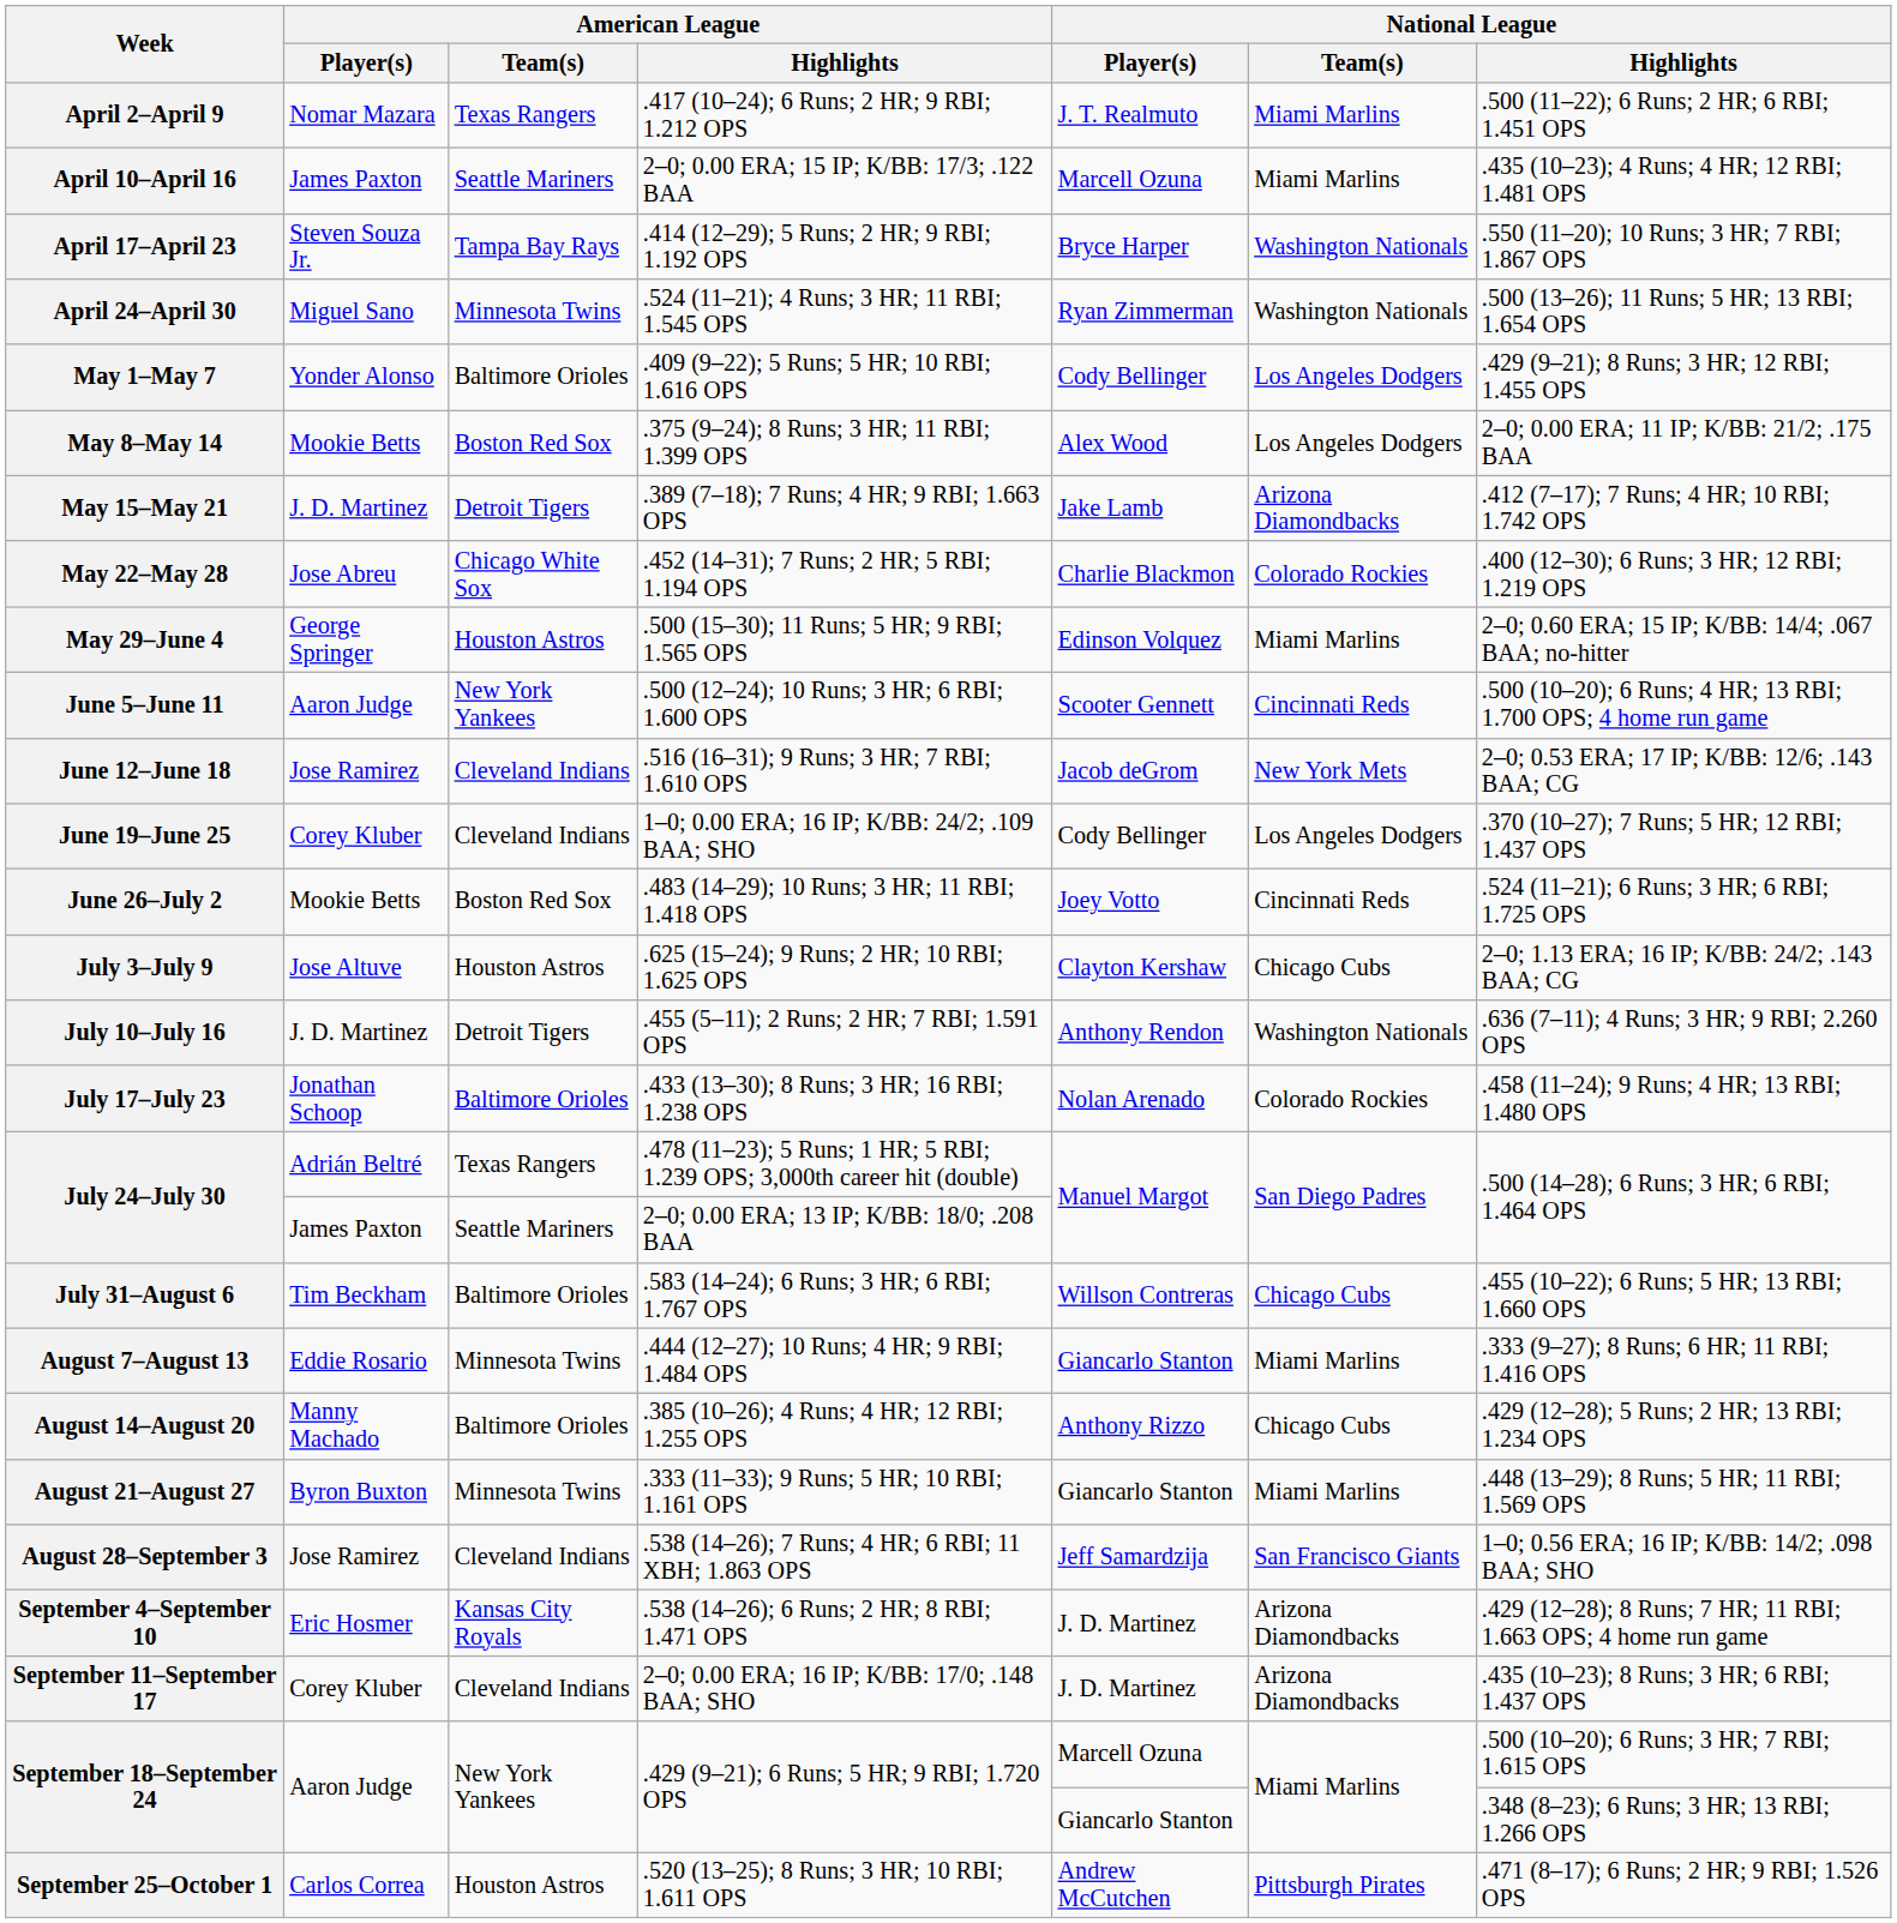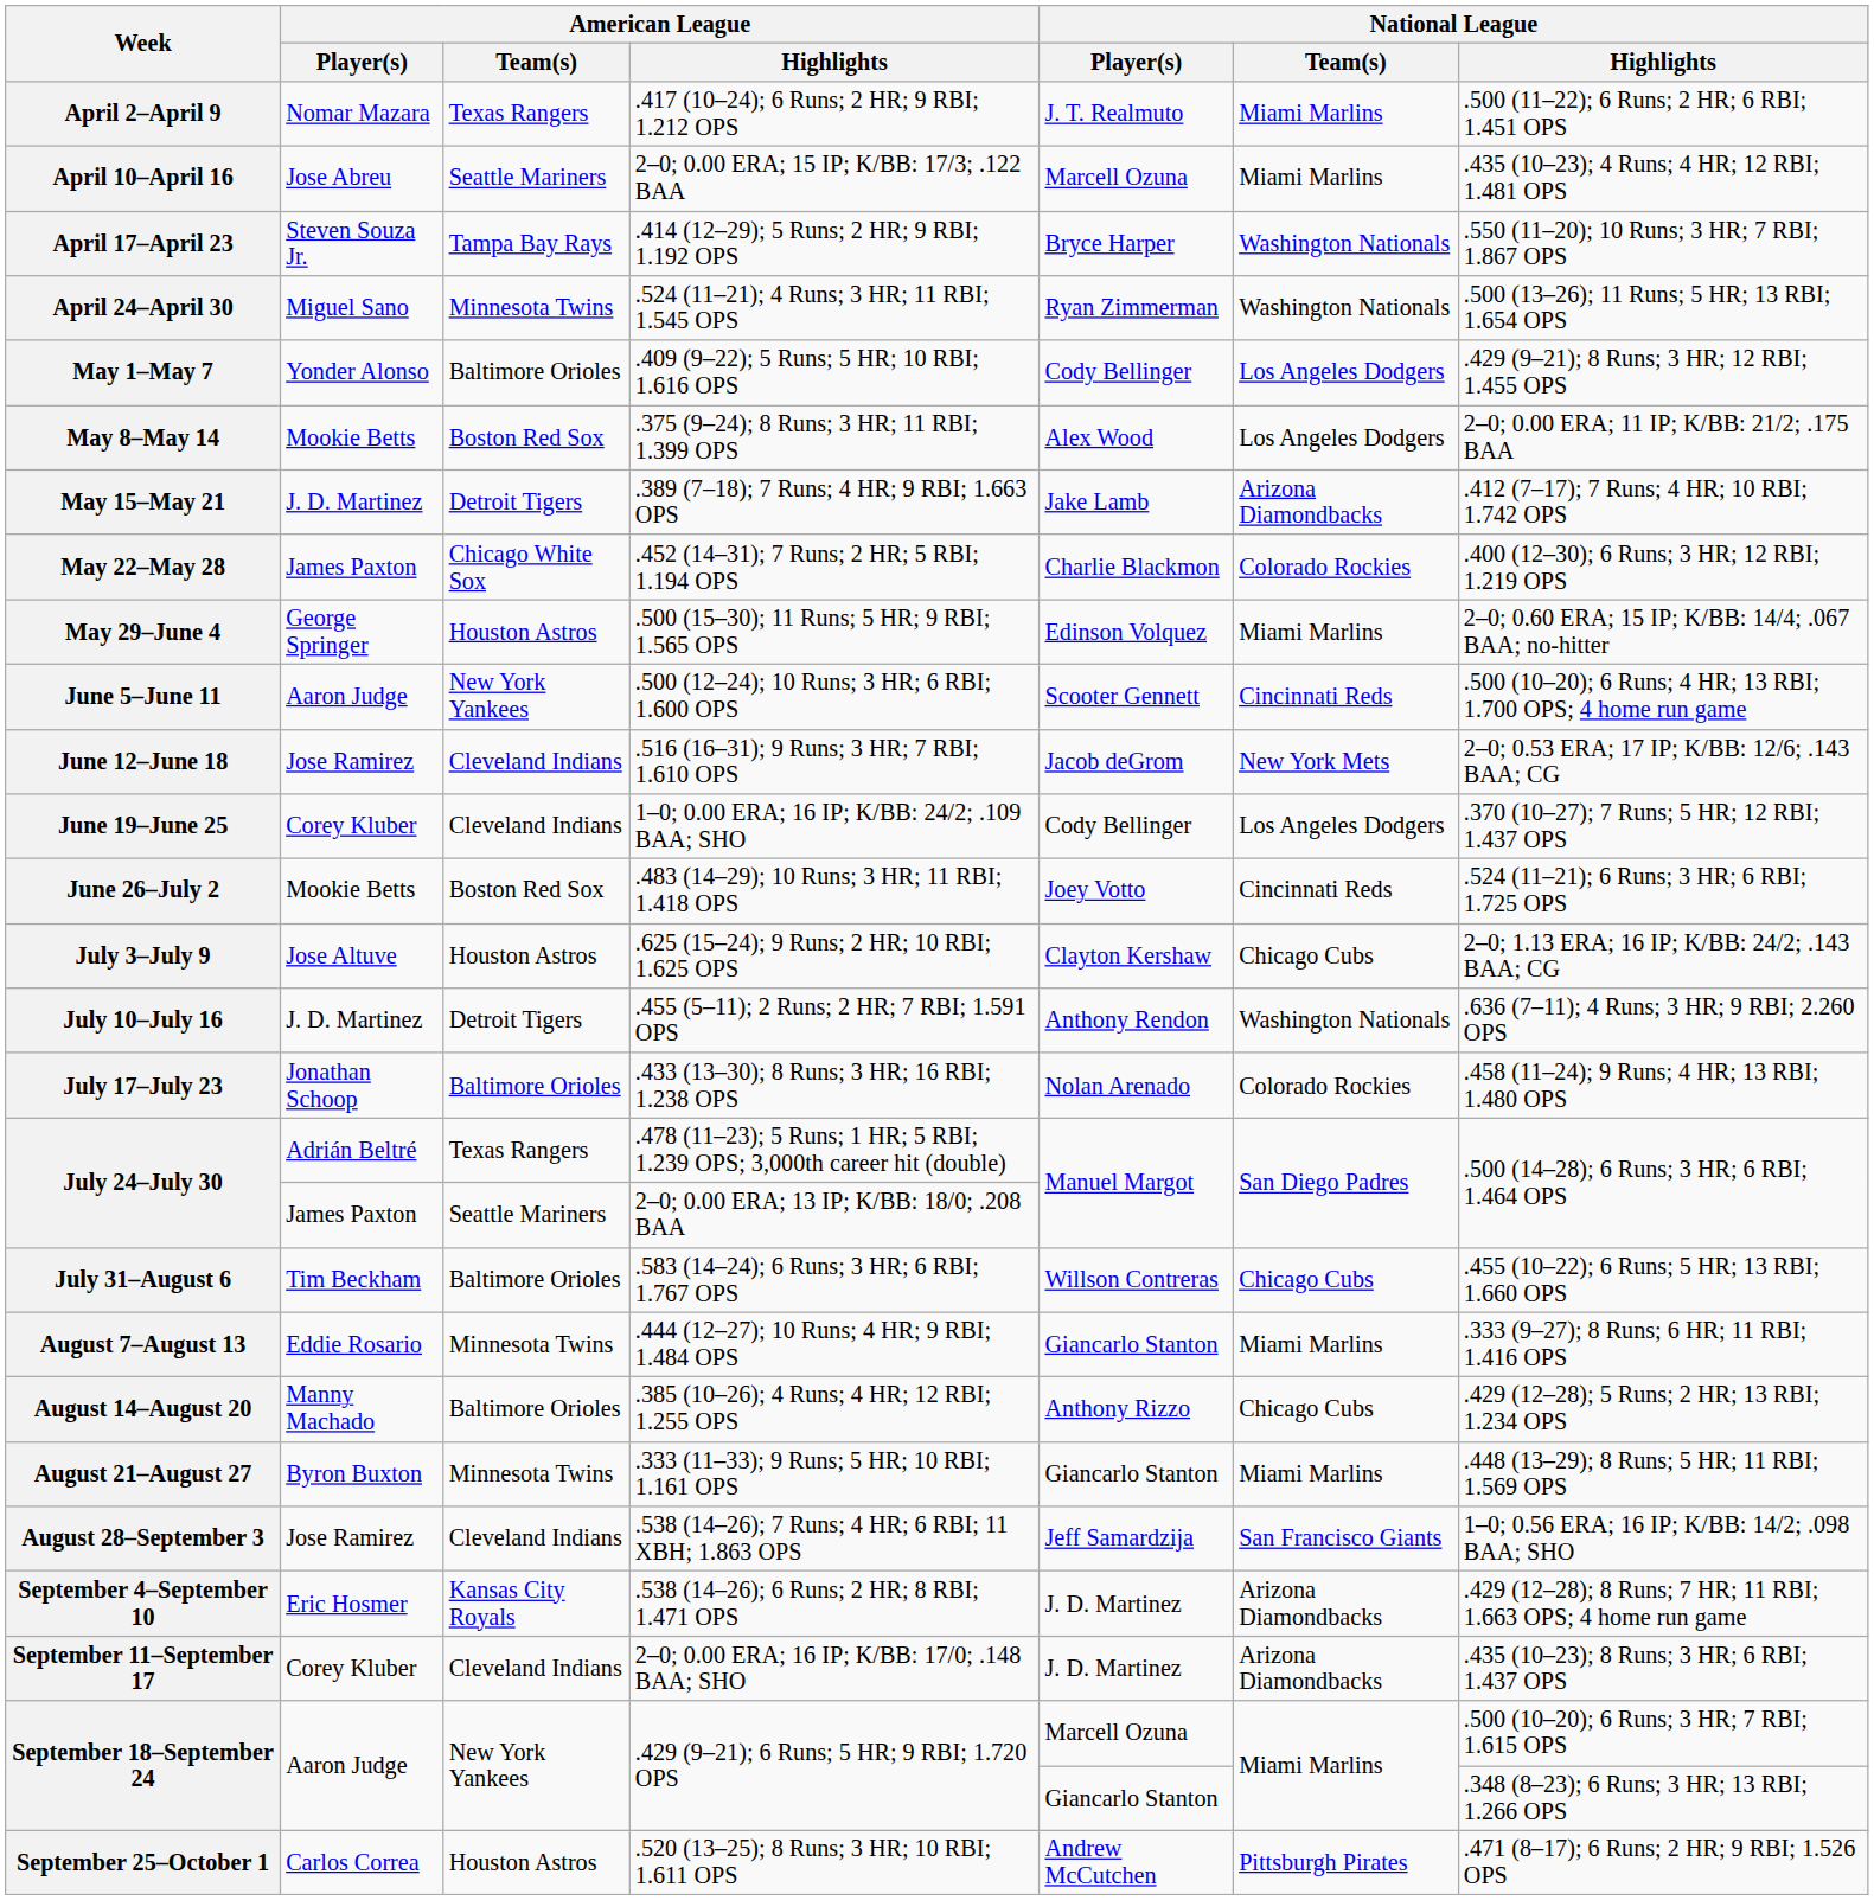April 10–April 16 | American League / Player(s): James Paxton -> Jose Abreu
May 22–May 28 | American League / Player(s): Jose Abreu -> James Paxton
